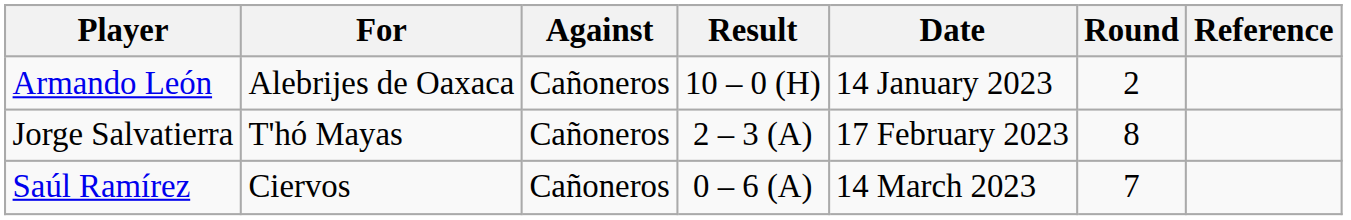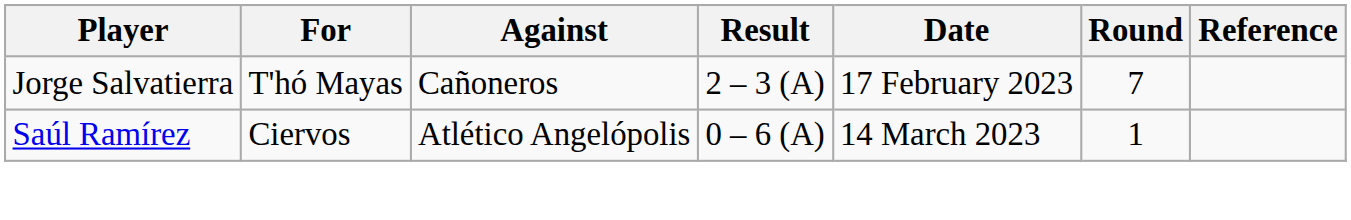- row: Armando León | Alebrijes de Oaxaca | Cañoneros | 10 – 0 (H) | 14 January 2023 | 2
Jorge Salvatierra | Round: 8 -> 7
Saúl Ramírez | Against: Cañoneros -> Atlético Angelópolis
Saúl Ramírez | Round: 7 -> 1
